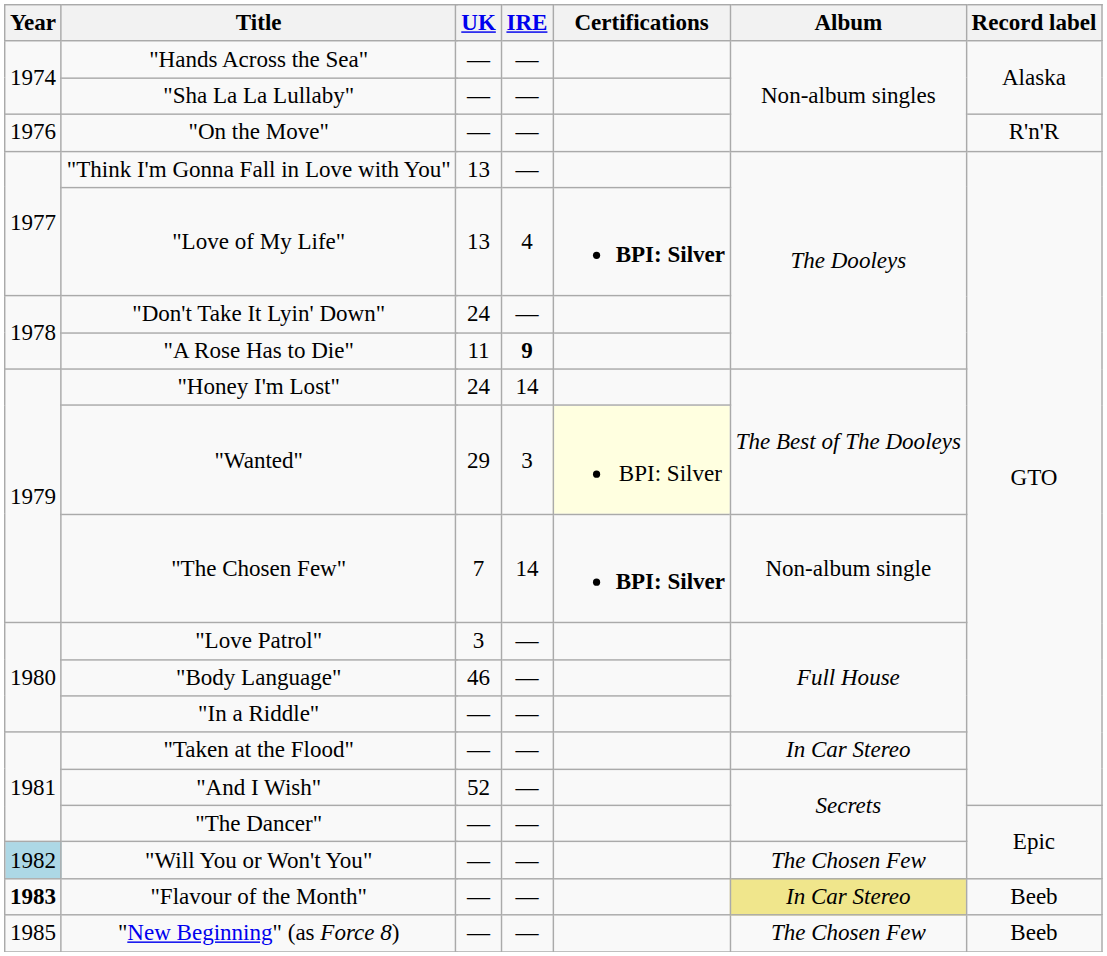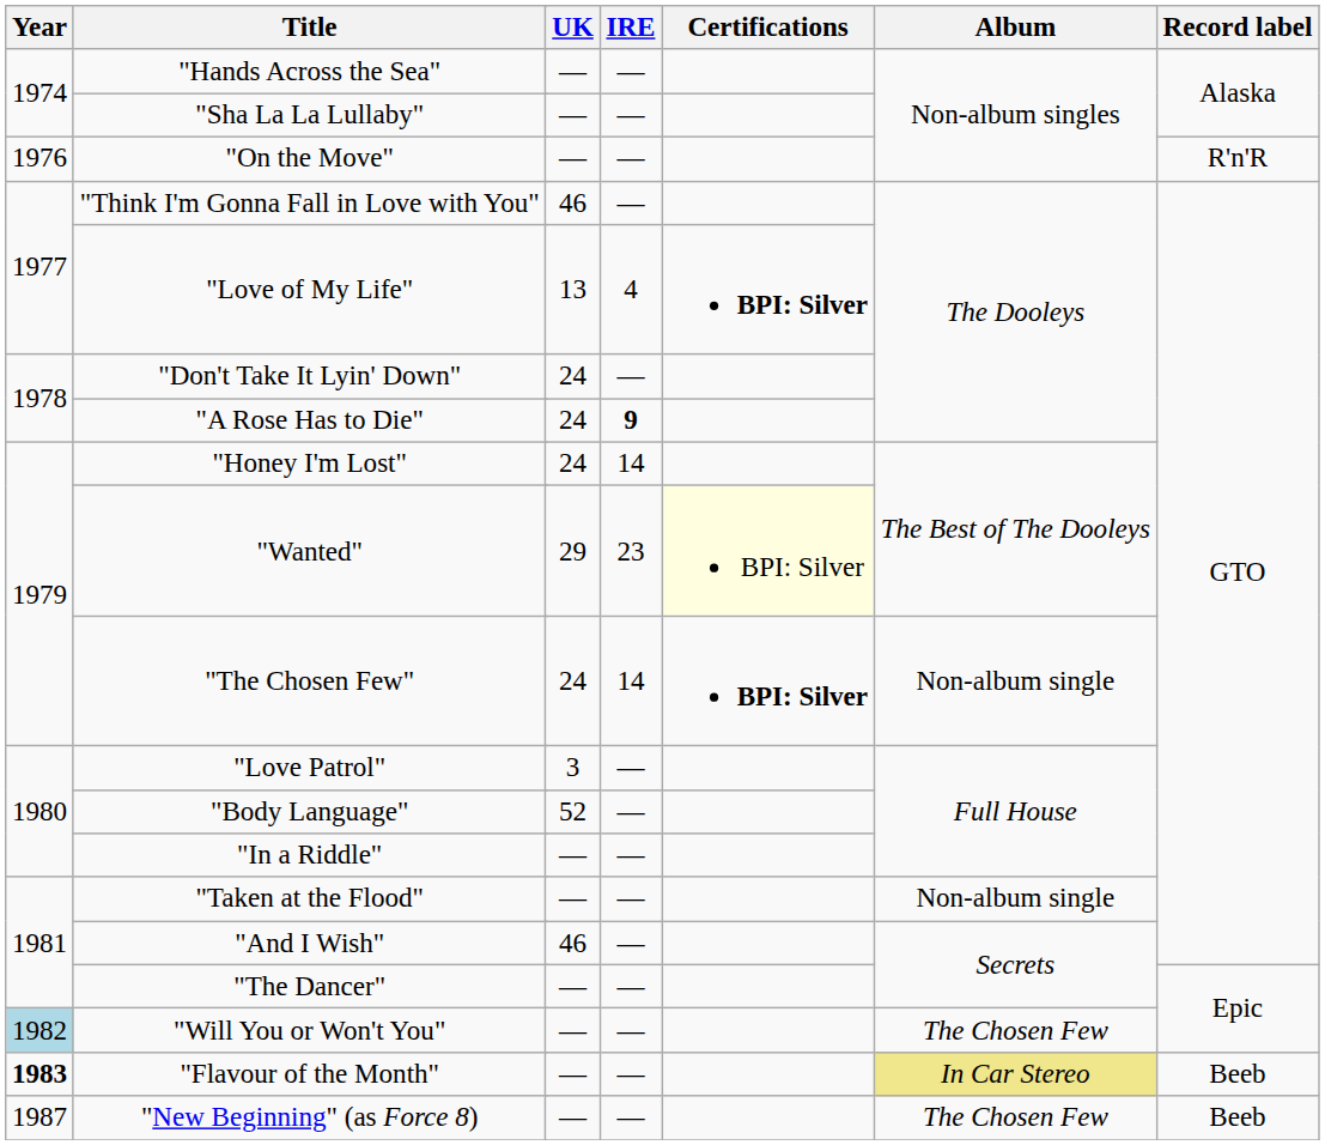"Think I'm Gonna Fall in Love with You" | UK: 13 -> 46
"A Rose Has to Die" | UK: 11 -> 24
"Wanted" | IRE: 3 -> 23
"The Chosen Few" | UK: 7 -> 24
"Body Language" | UK: 46 -> 52
"Taken at the Flood" | Album: In Car Stereo -> Non-album single
"And I Wish" | UK: 52 -> 46
"New Beginning" (as Force 8) | Year: 1985 -> 1987
